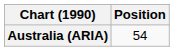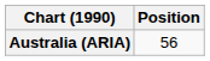Australia (ARIA) | Position: 54 -> 56
